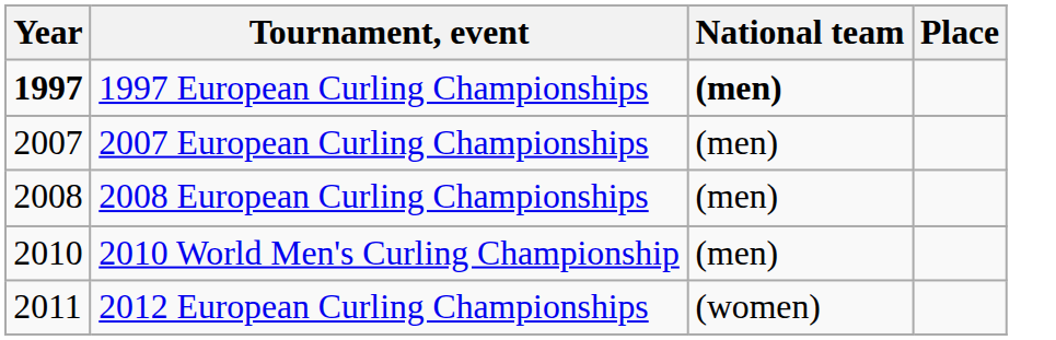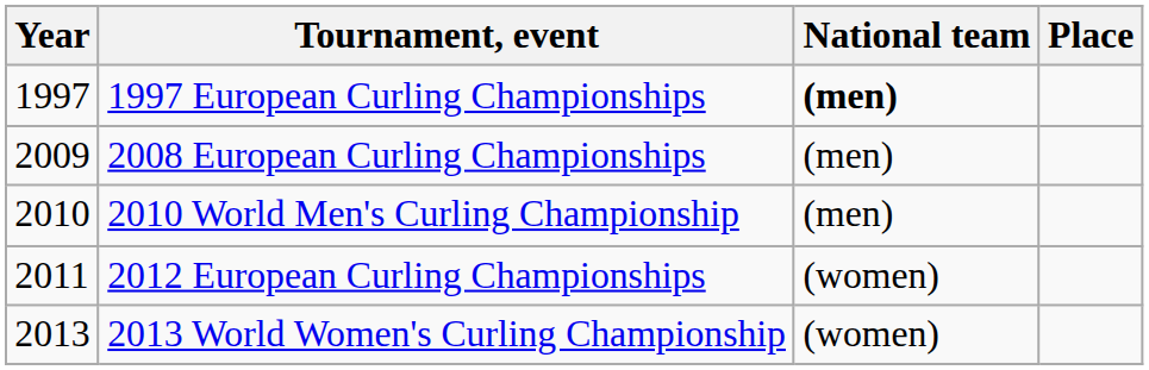1997 European Curling Championships | Year: bold -> normal
- row: 2007 | 2007 European Curling Championships | (men)
2008 European Curling Championships | Year: 2008 -> 2009
+ row: 2013 | 2013 World Women's Curling Championship | (women)
